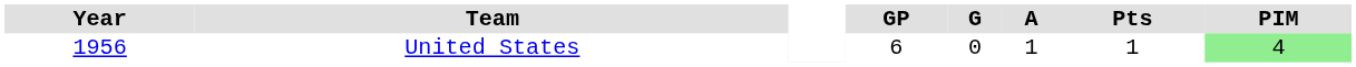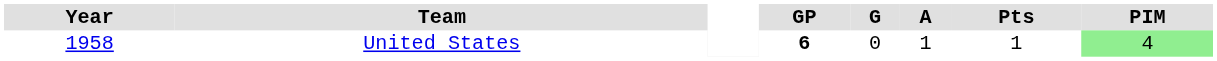United States | Year: 1956 -> 1958
United States | GP: normal -> bold
